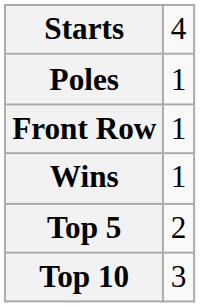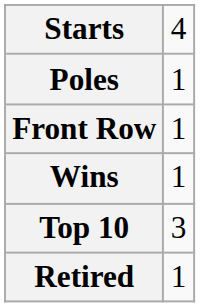- row: Top 5 | 2
+ row: Retired | 1
